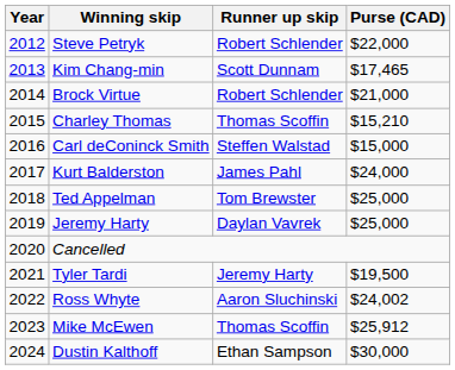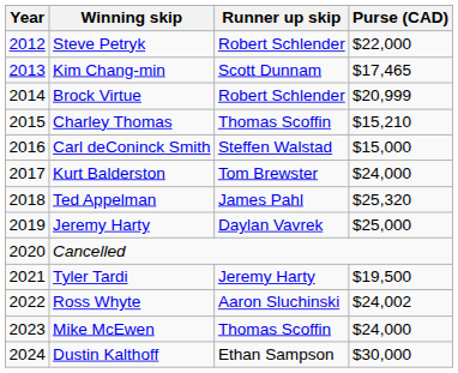Brock Virtue | Purse (CAD): $21,000 -> $20,999
Kurt Balderston | Runner up skip: James Pahl -> Tom Brewster
Ted Appelman | Runner up skip: Tom Brewster -> James Pahl
Ted Appelman | Purse (CAD): $25,000 -> $25,320
Mike McEwen | Purse (CAD): $25,912 -> $24,000
